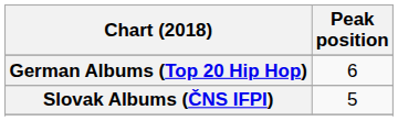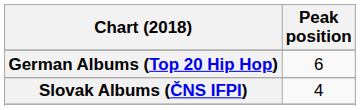Slovak Albums (ČNS IFPI) | Peak position: 5 -> 4
